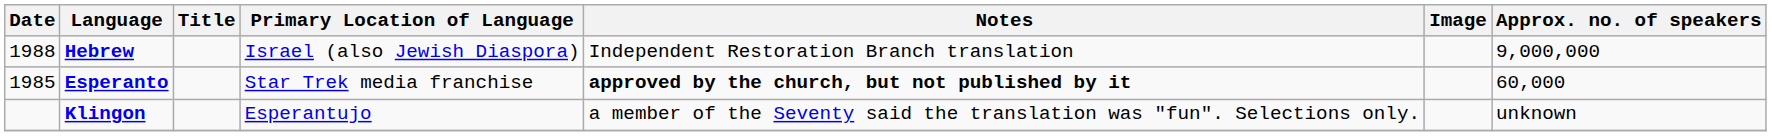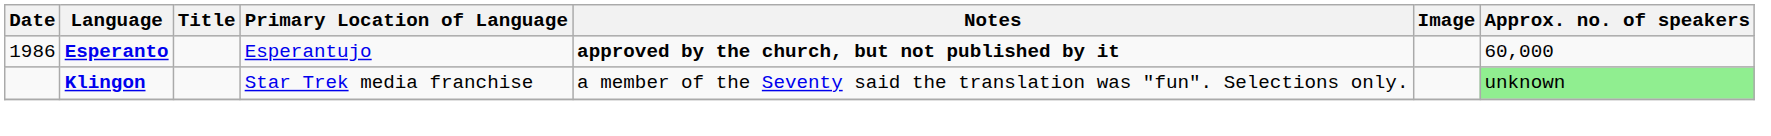- row: 1988 | Hebrew | Israel (also Jewish Diaspora) | Independent Restoration Branch translation | 9,000,000
Esperanto | Date: 1985 -> 1986
Esperanto | Primary Location of Language: Star Trek media franchise -> Esperantujo
Klingon | Primary Location of Language: Esperantujo -> Star Trek media franchise
Klingon | Approx. no. of speakers: no background -> lightgreen background
